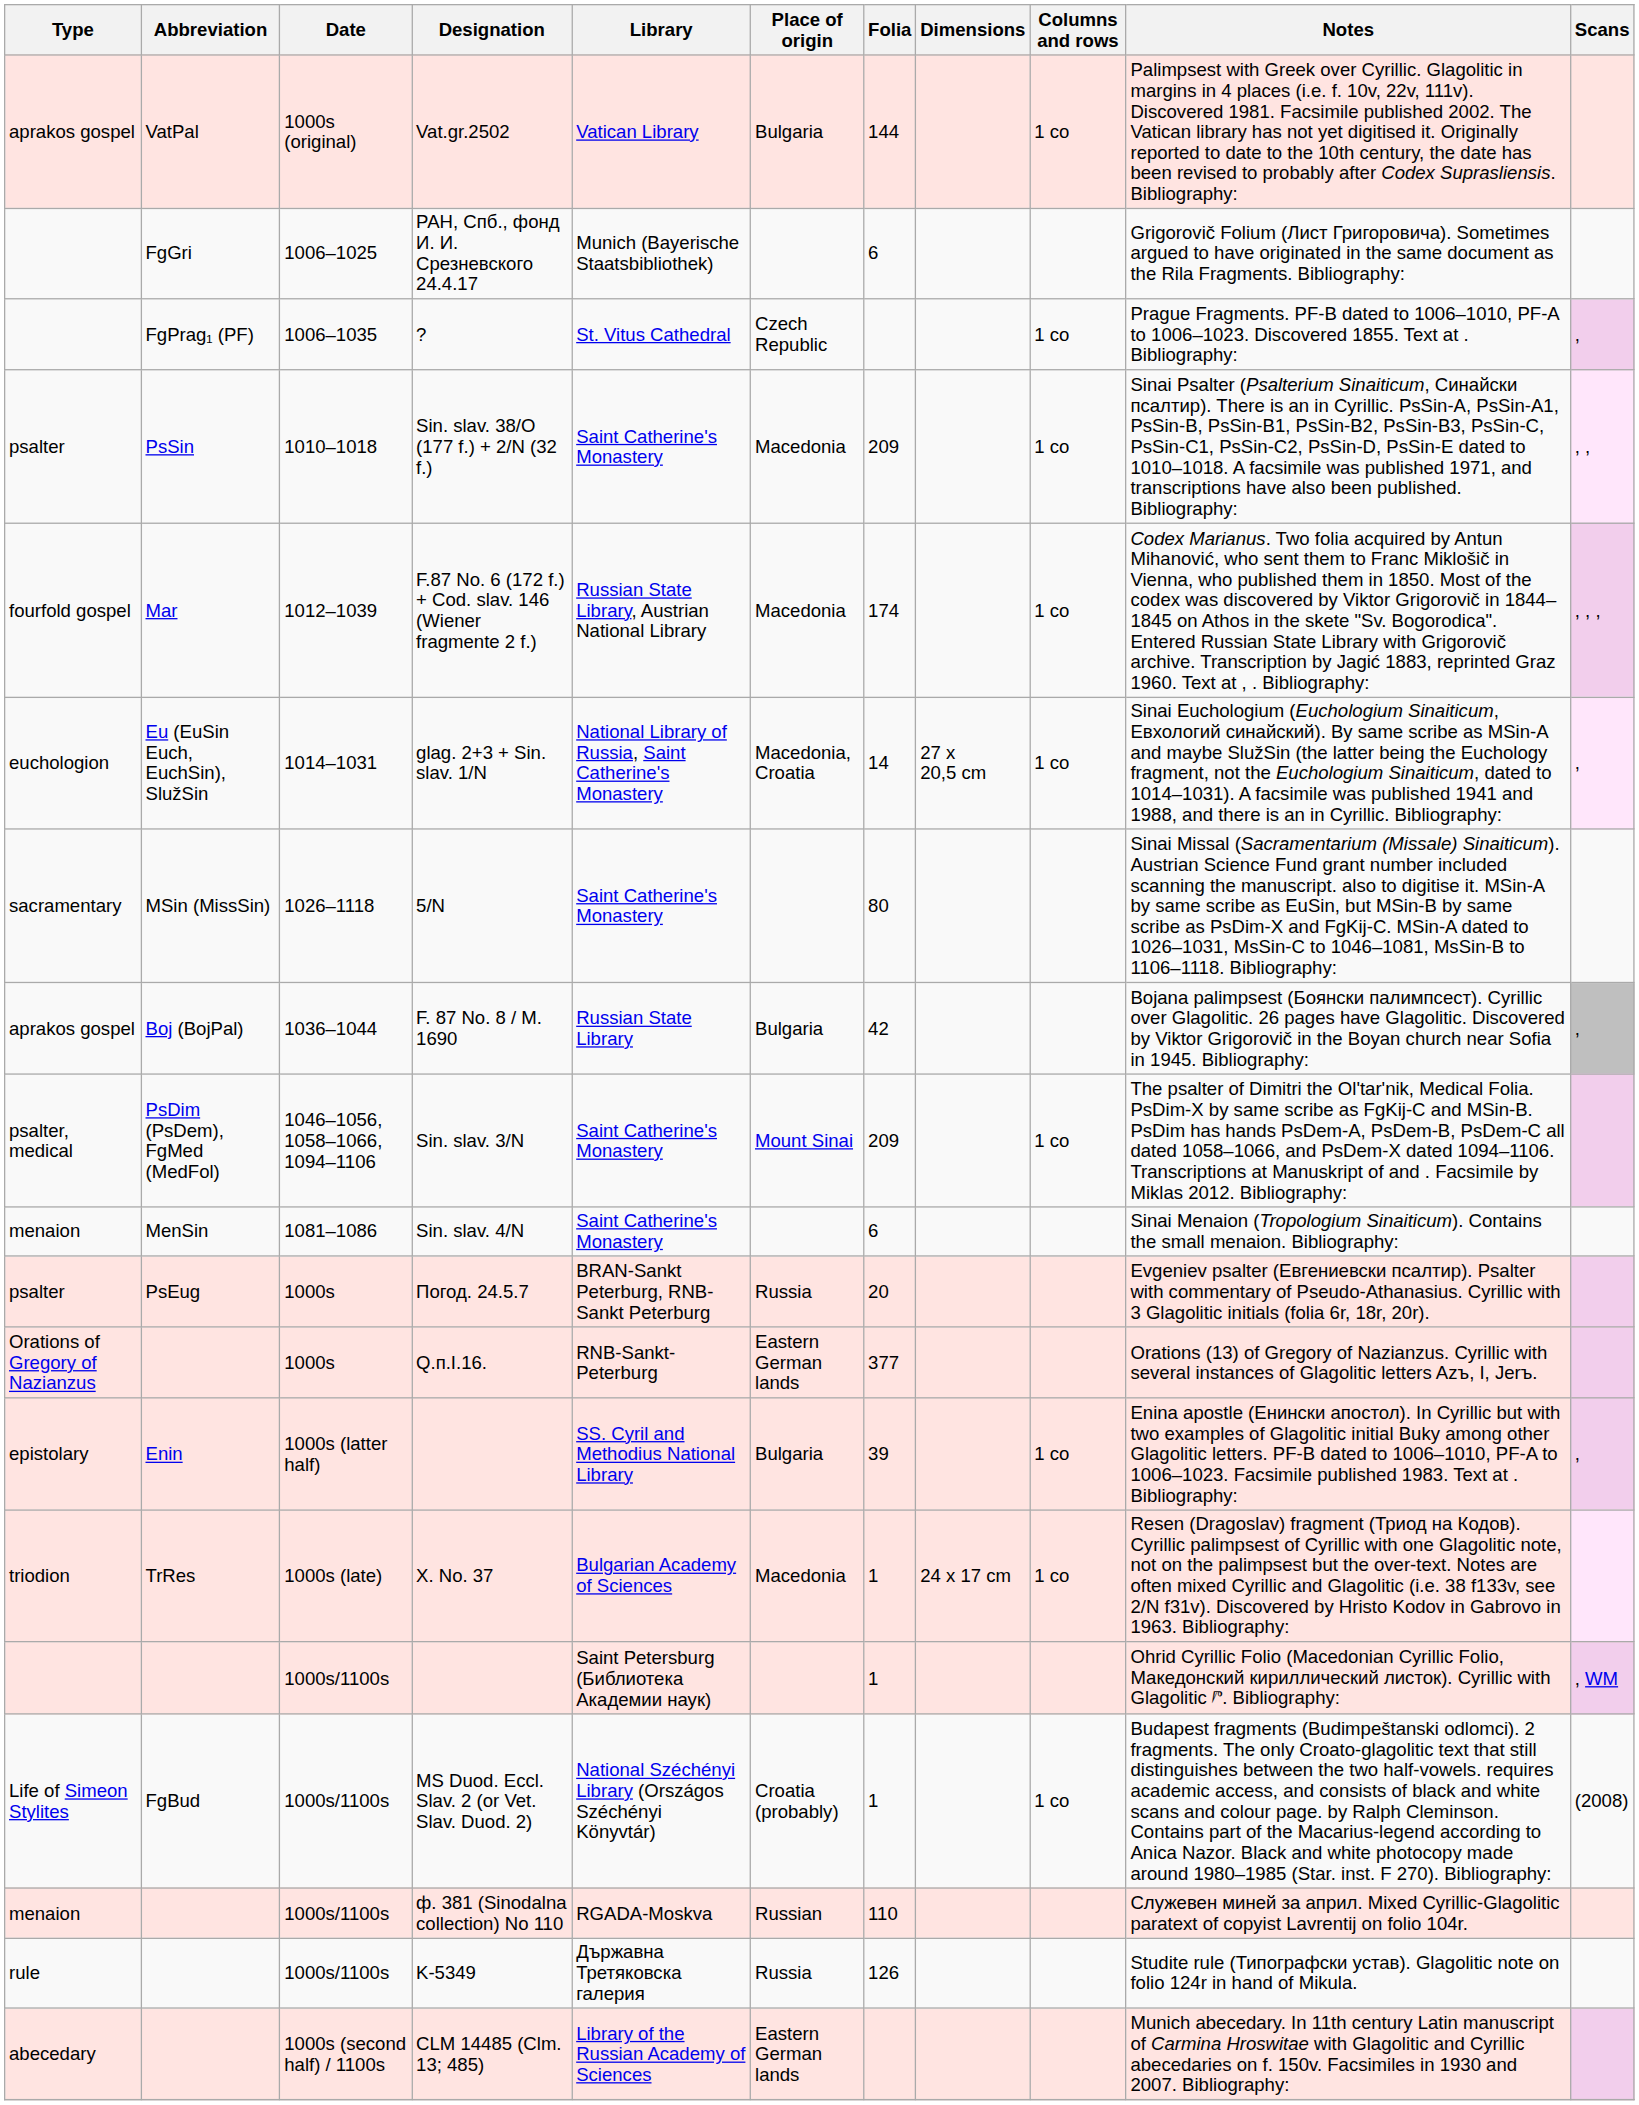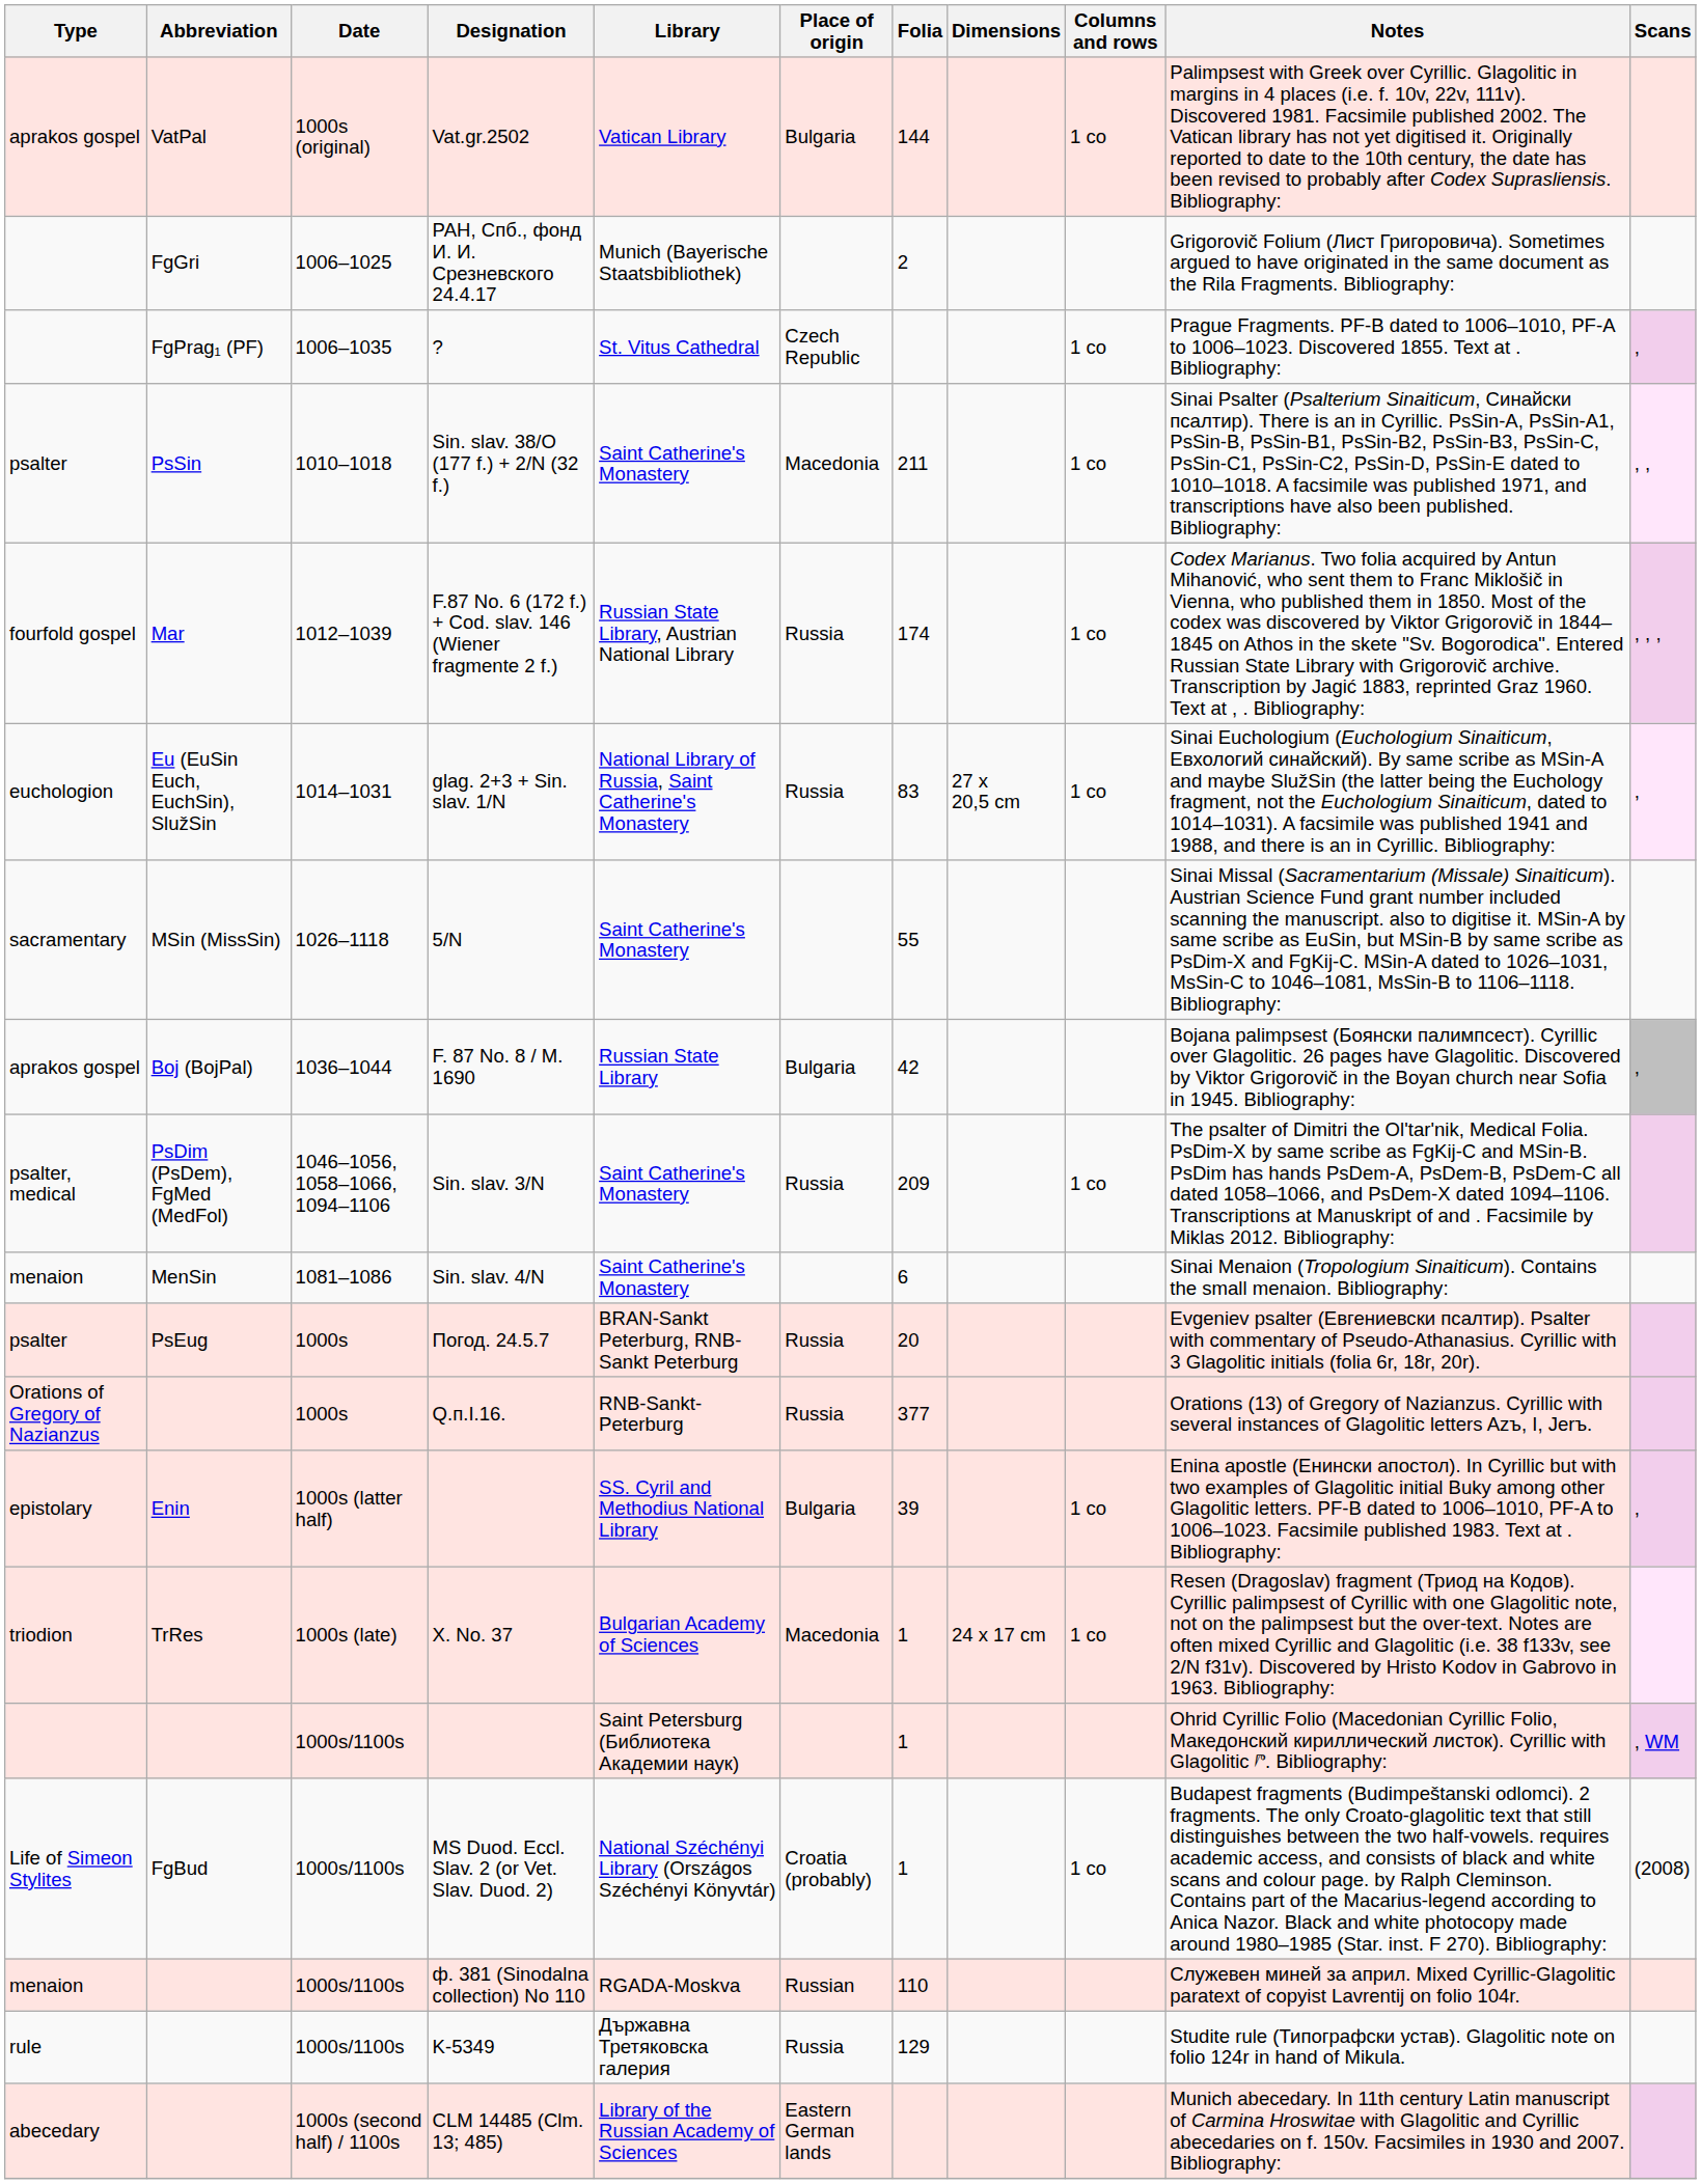РАН, Спб., фонд И. И. Срезневского 24.4.17 | Folia: 6 -> 2
Sin. slav. 38/O (177 f.) + 2/N (32 f.) | Folia: 209 -> 211
F.87 No. 6 (172 f.) + Cod. slav. 146 (Wiener fragmente 2 f.) | Place of origin: Macedonia -> Russia
glag. 2+3 + Sin. slav. 1/N | Place of origin: Macedonia, Croatia -> Russia
glag. 2+3 + Sin. slav. 1/N | Folia: 14 -> 83
5/N | Folia: 80 -> 55
Sin. slav. 3/N | Place of origin: Mount Sinai -> Russia
Q.п.I.16. | Place of origin: Eastern German lands -> Russia
K-5349 | Folia: 126 -> 129
